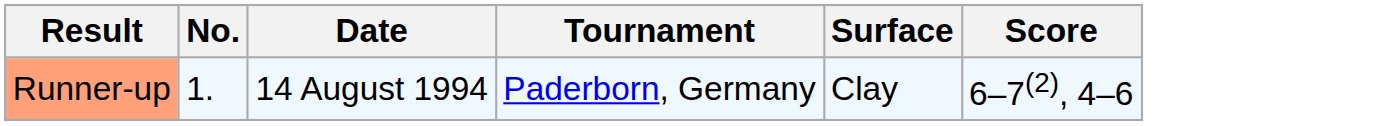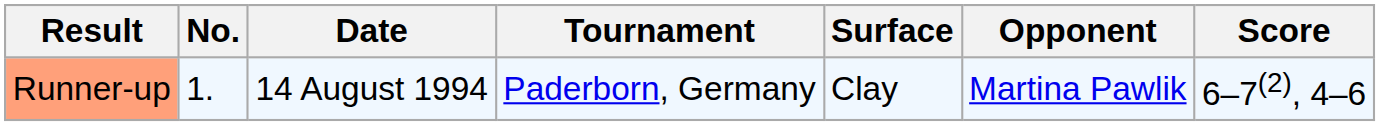+ column: Opponent | Martina Pawlik
